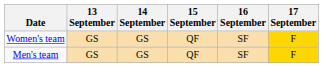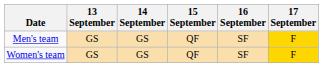rows swapped: Men's team <-> Women's team
